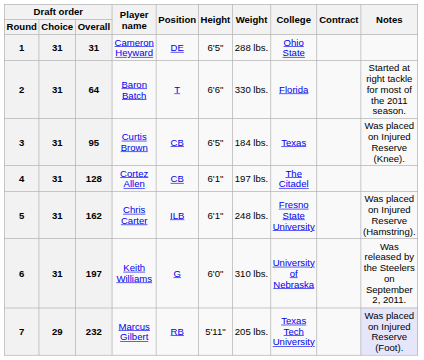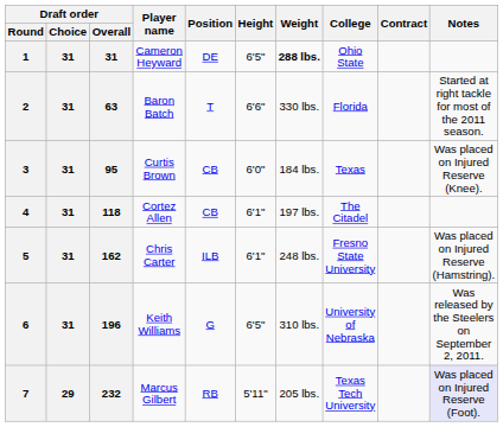1 | Weight: normal -> bold
2 | Draft order / Overall: 64 -> 63
3 | Height: 6'5" -> 6'0"
4 | Draft order / Overall: 128 -> 118
6 | Draft order / Overall: 197 -> 196
6 | Height: 6'0" -> 6'5"
